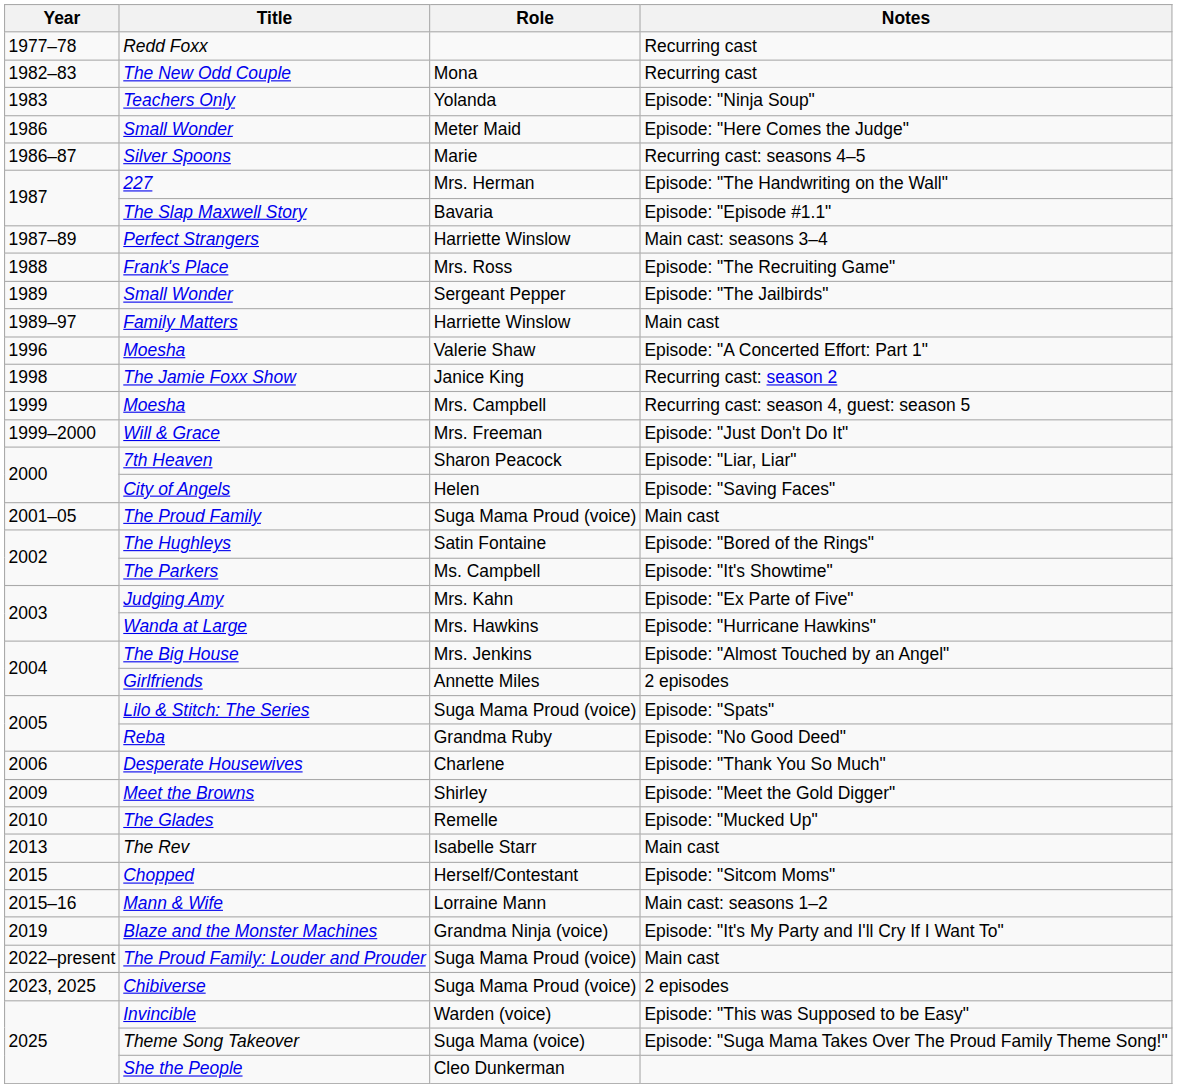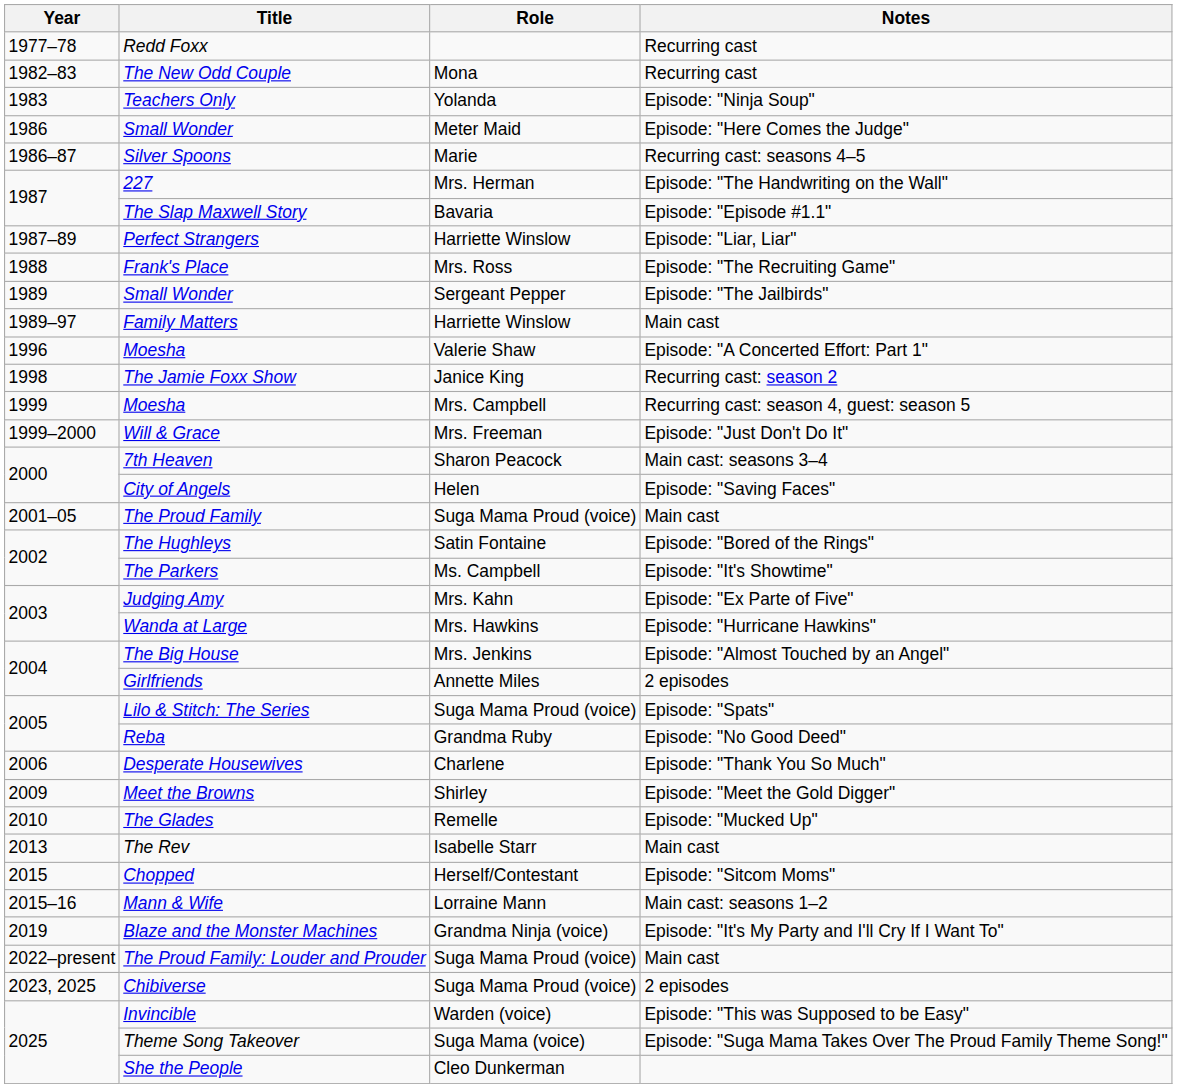Perfect Strangers | Notes: Main cast: seasons 3–4 -> Episode: "Liar, Liar"
7th Heaven | Notes: Episode: "Liar, Liar" -> Main cast: seasons 3–4
